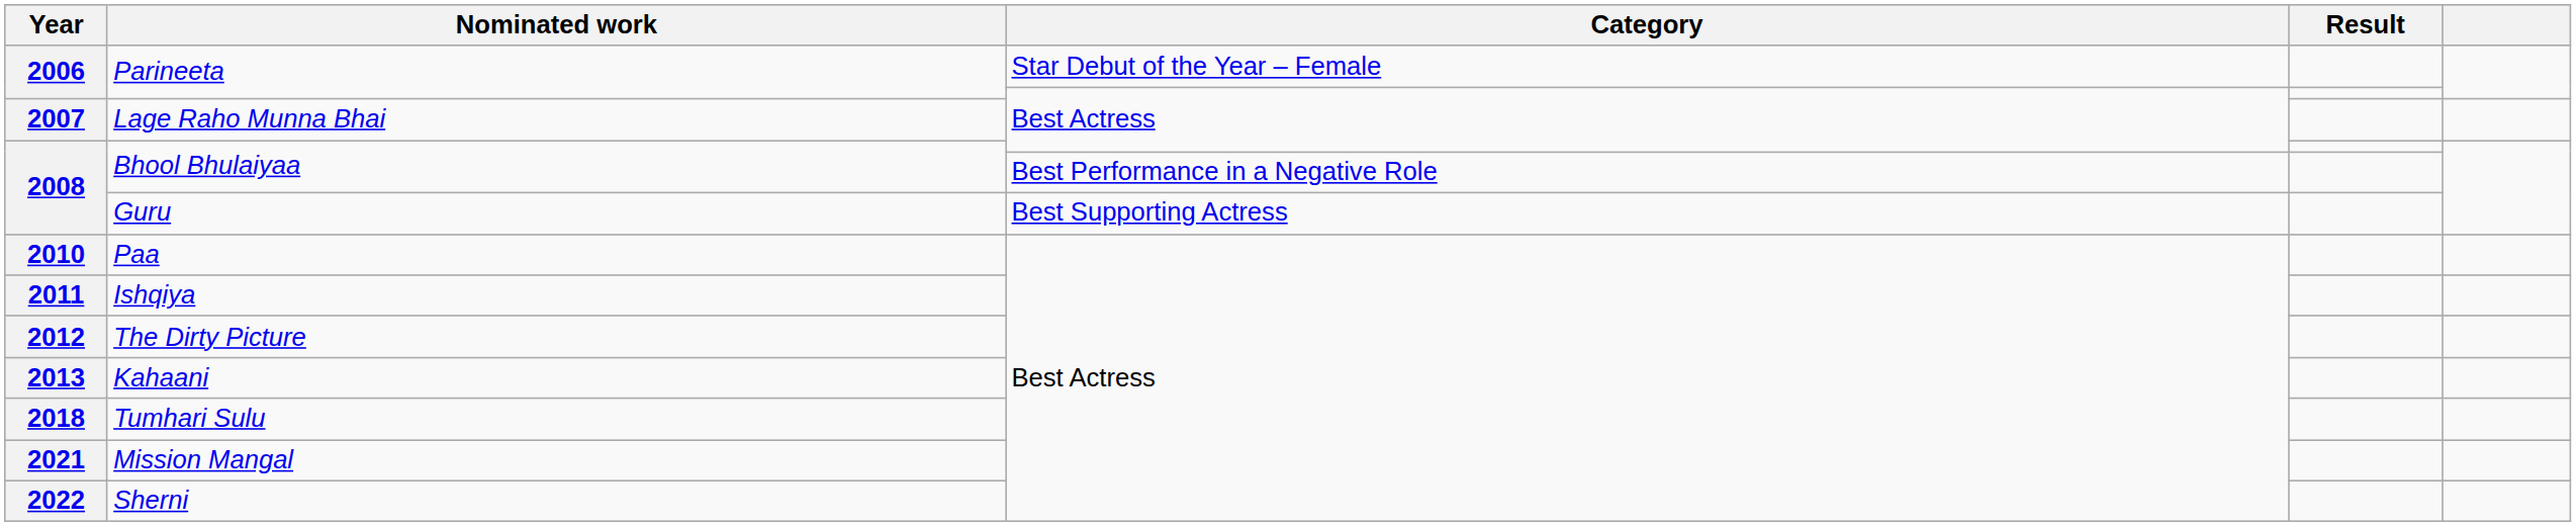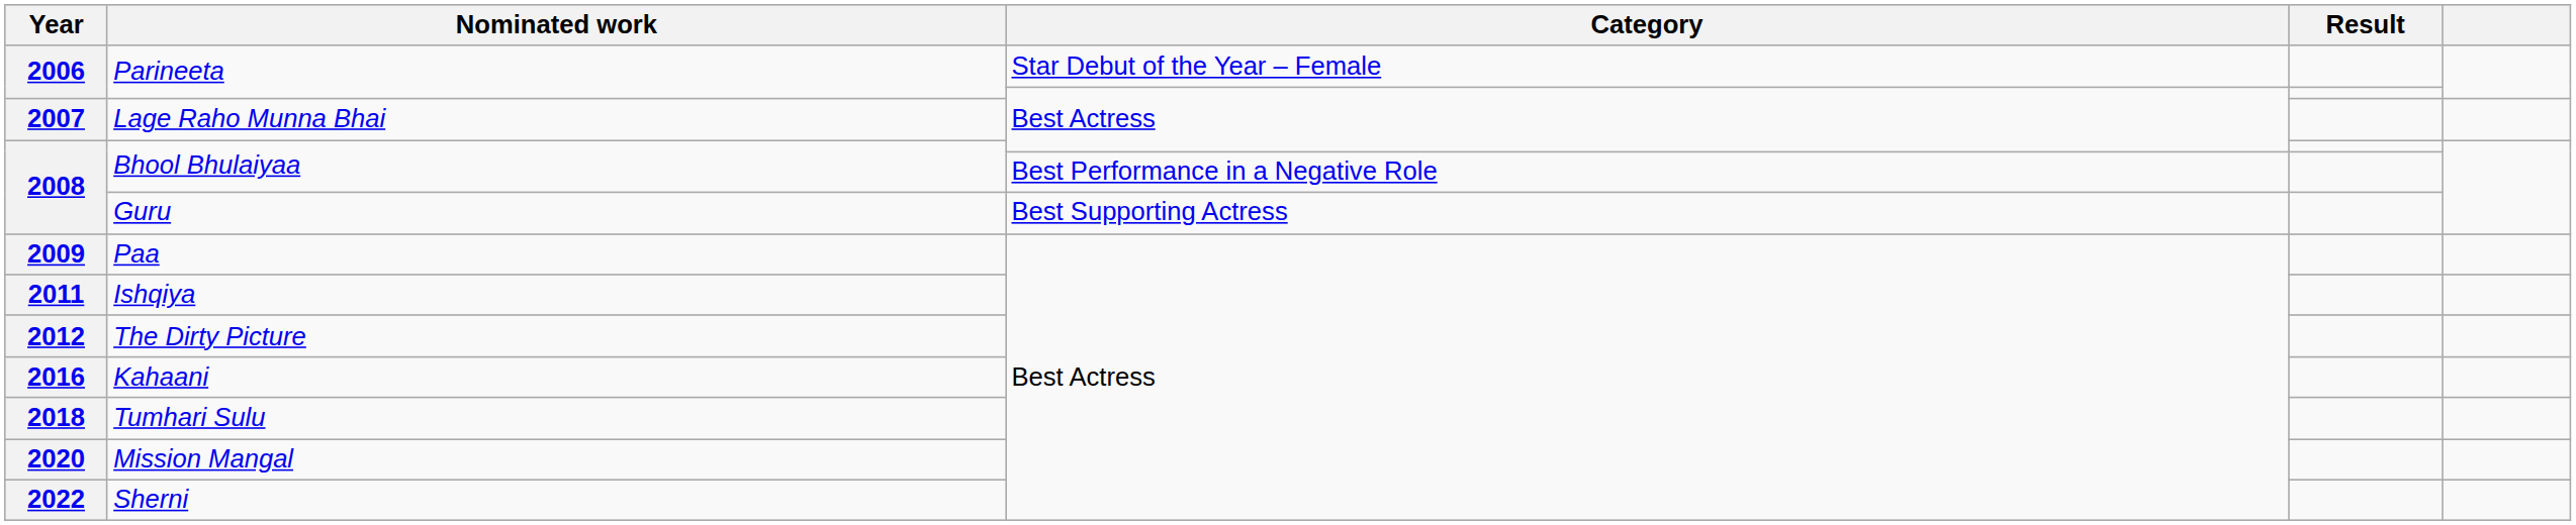Paa | Year: 2010 -> 2009
Kahaani | Year: 2013 -> 2016
Mission Mangal | Year: 2021 -> 2020
